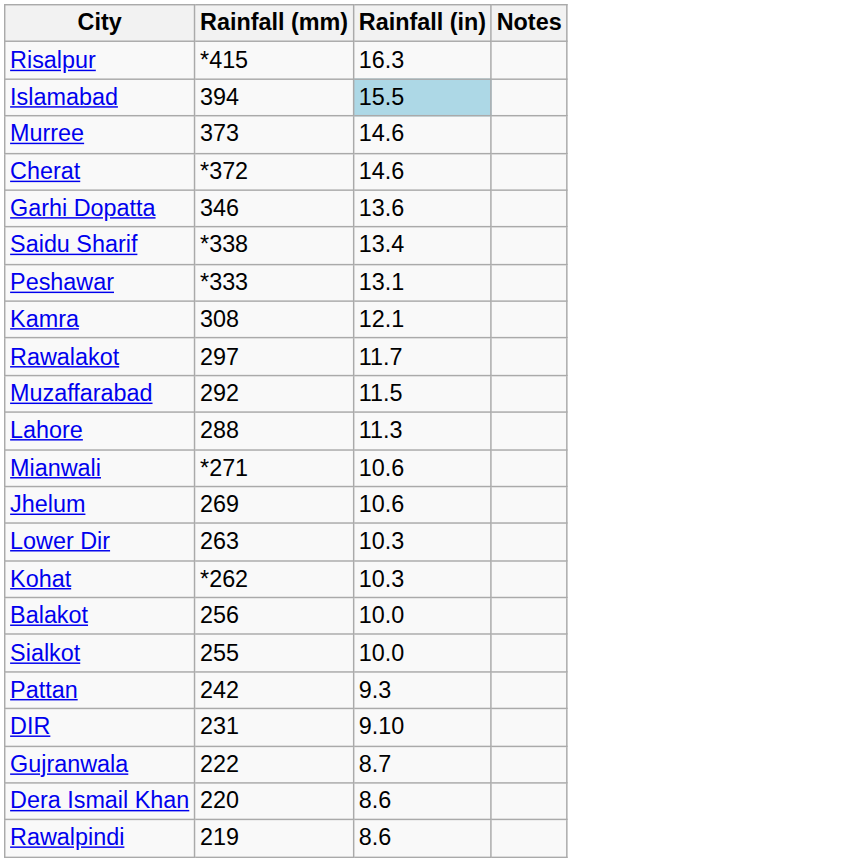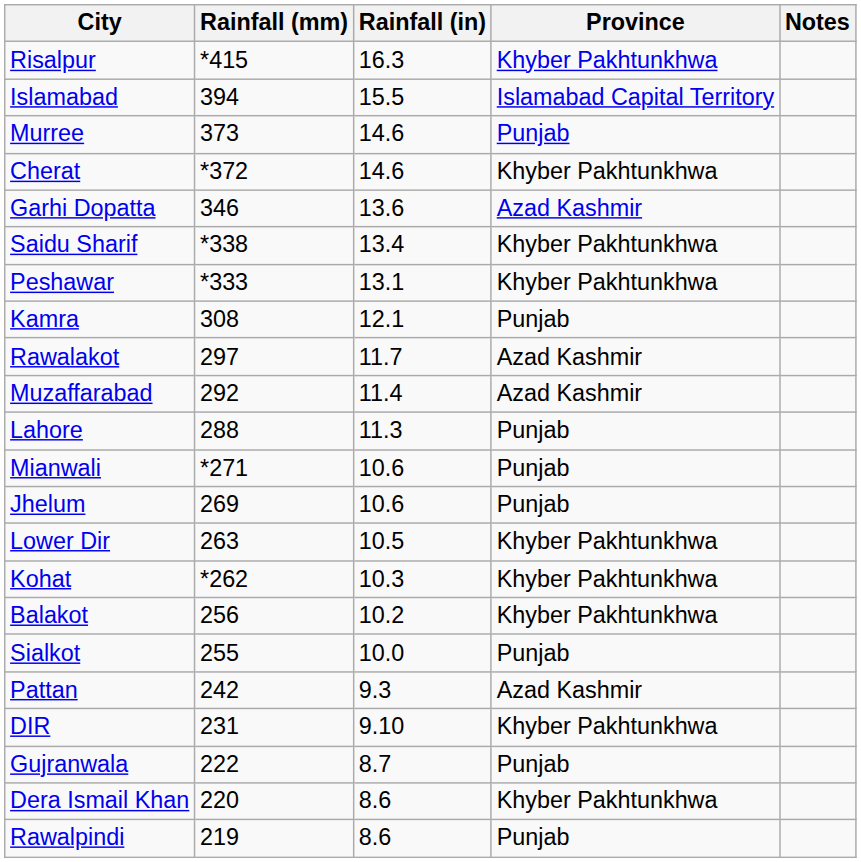+ column: Province | Khyber Pakhtunkhwa | Islamabad Capital Territory | Punjab | Khyber Pakhtunkhwa | Azad Kashmir | Khyber Pakhtunkhwa | Khyber Pakhtunkhwa | Punjab | Azad Kashmir | Azad Kashmir | Punjab | Punjab | Punjab | Khyber Pakhtunkhwa | Khyber Pakhtunkhwa | Khyber Pakhtunkhwa | Punjab | Azad Kashmir | Khyber Pakhtunkhwa | Punjab | Khyber Pakhtunkhwa | Punjab
Islamabad | Rainfall (in): lightblue background -> no background
Muzaffarabad | Rainfall (in): 11.5 -> 11.4
Lower Dir | Rainfall (in): 10.3 -> 10.5
Balakot | Rainfall (in): 10.0 -> 10.2
